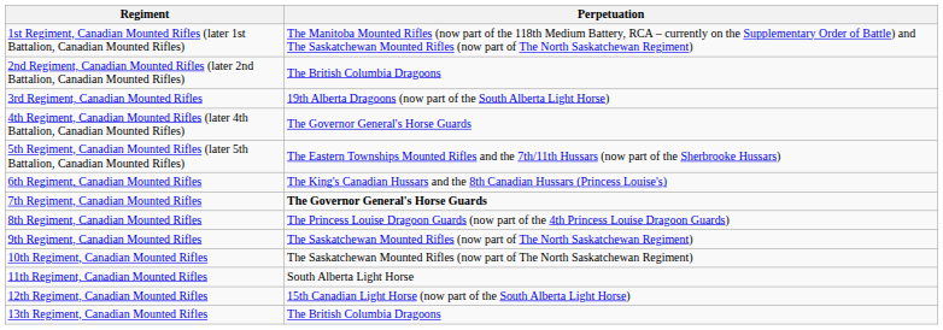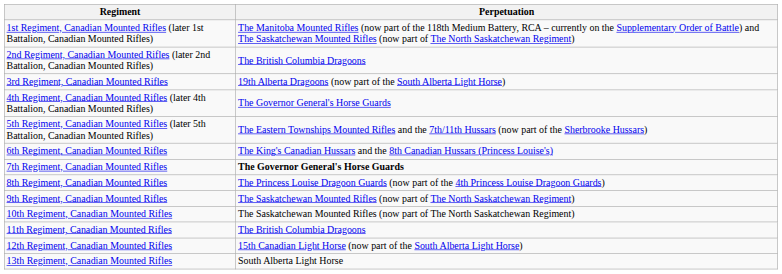11th Regiment, Canadian Mounted Rifles | Perpetuation: South Alberta Light Horse -> The British Columbia Dragoons
13th Regiment, Canadian Mounted Rifles | Perpetuation: The British Columbia Dragoons -> South Alberta Light Horse
